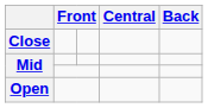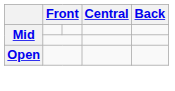- row: Close
